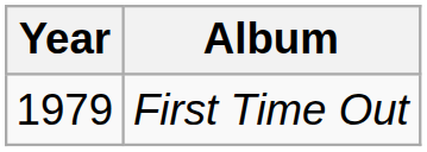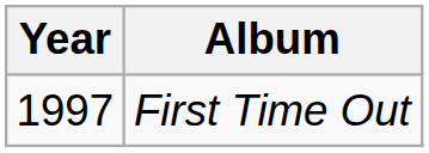First Time Out | Year: 1979 -> 1997
